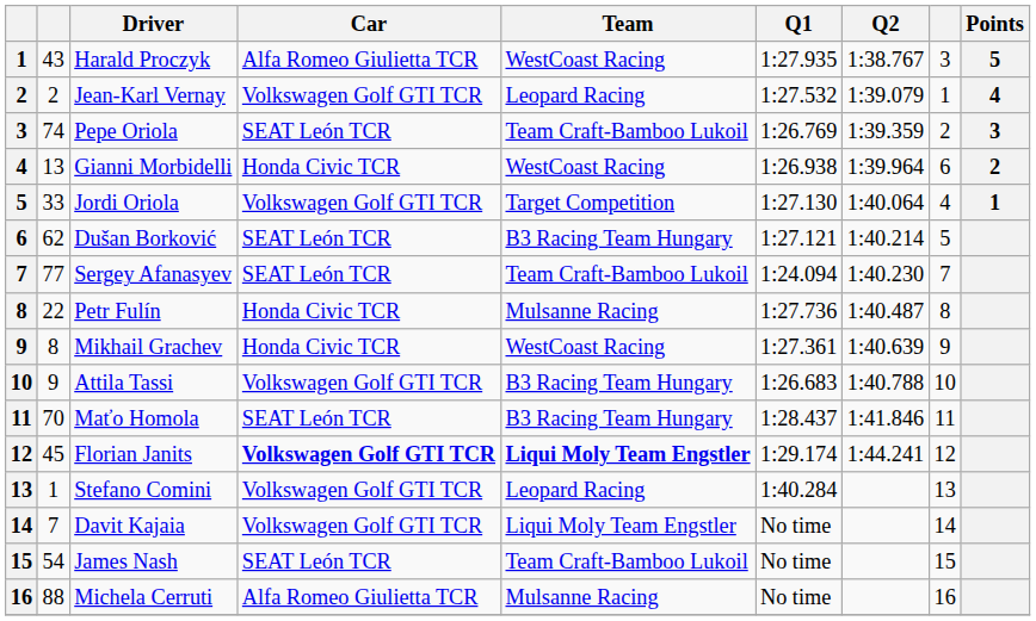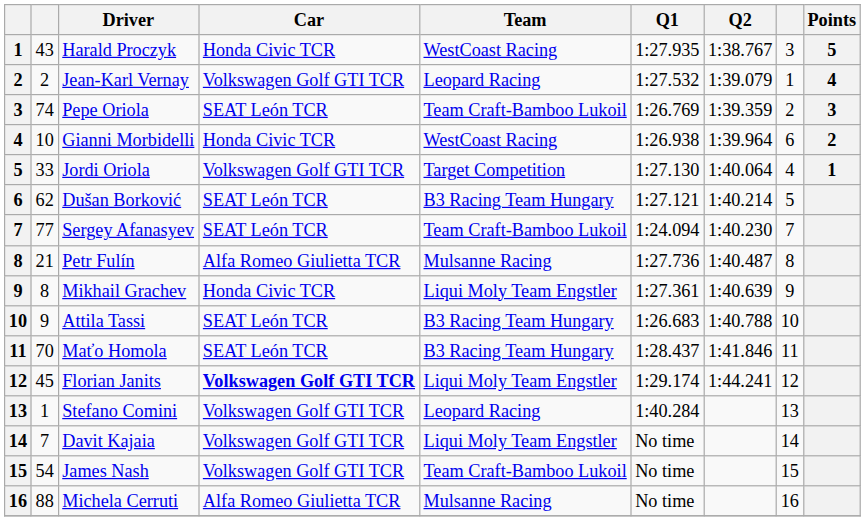Harald Proczyk | Car: Alfa Romeo Giulietta TCR -> Honda Civic TCR
Gianni Morbidelli | column 2: 13 -> 10
Petr Fulín | column 2: 22 -> 21
Petr Fulín | Car: Honda Civic TCR -> Alfa Romeo Giulietta TCR
Mikhail Grachev | Team: WestCoast Racing -> Liqui Moly Team Engstler
Attila Tassi | Car: Volkswagen Golf GTI TCR -> SEAT León TCR
Florian Janits | Team: bold -> normal
James Nash | Car: SEAT León TCR -> Volkswagen Golf GTI TCR
